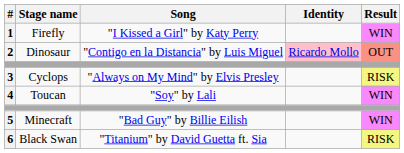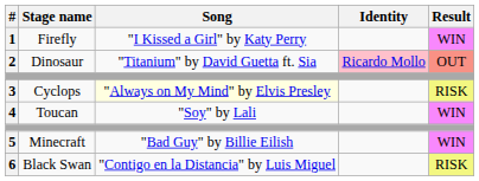2 | Song: "Contigo en la Distancia" by Luis Miguel -> "Titanium" by David Guetta ft. Sia
3 | Song: no background -> lightyellow background
6 | Song: "Titanium" by David Guetta ft. Sia -> "Contigo en la Distancia" by Luis Miguel
